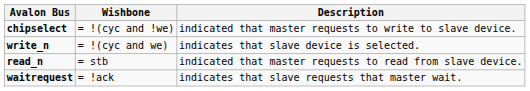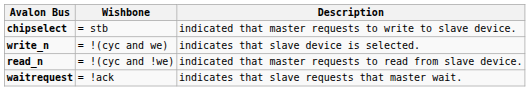chipselect | Wishbone: = !(cyc and !we) -> = stb
read_n | Wishbone: = stb -> = !(cyc and !we)
